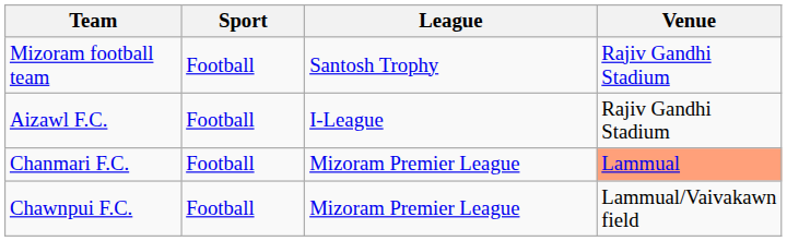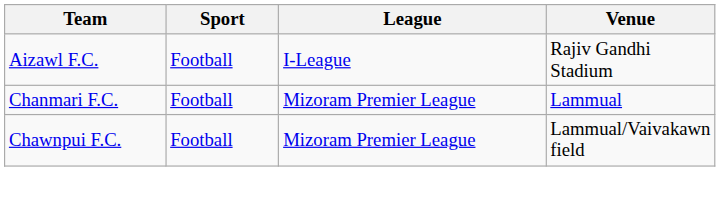- row: Mizoram football team | Football | Santosh Trophy | Rajiv Gandhi Stadium
Chanmari F.C. | Venue: lightsalmon background -> no background
